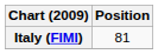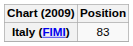Italy (FIMI) | Position: 81 -> 83
